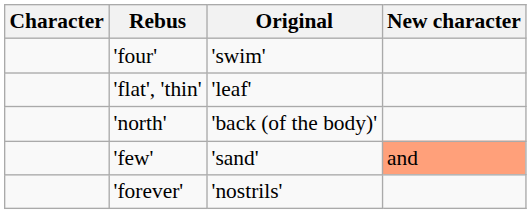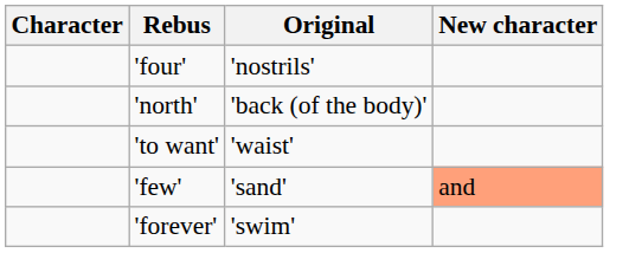'four' | Original: 'swim' -> 'nostrils'
- row: 'flat', 'thin' | 'leaf'
+ row: 'to want' | 'waist'
'forever' | Original: 'nostrils' -> 'swim'
